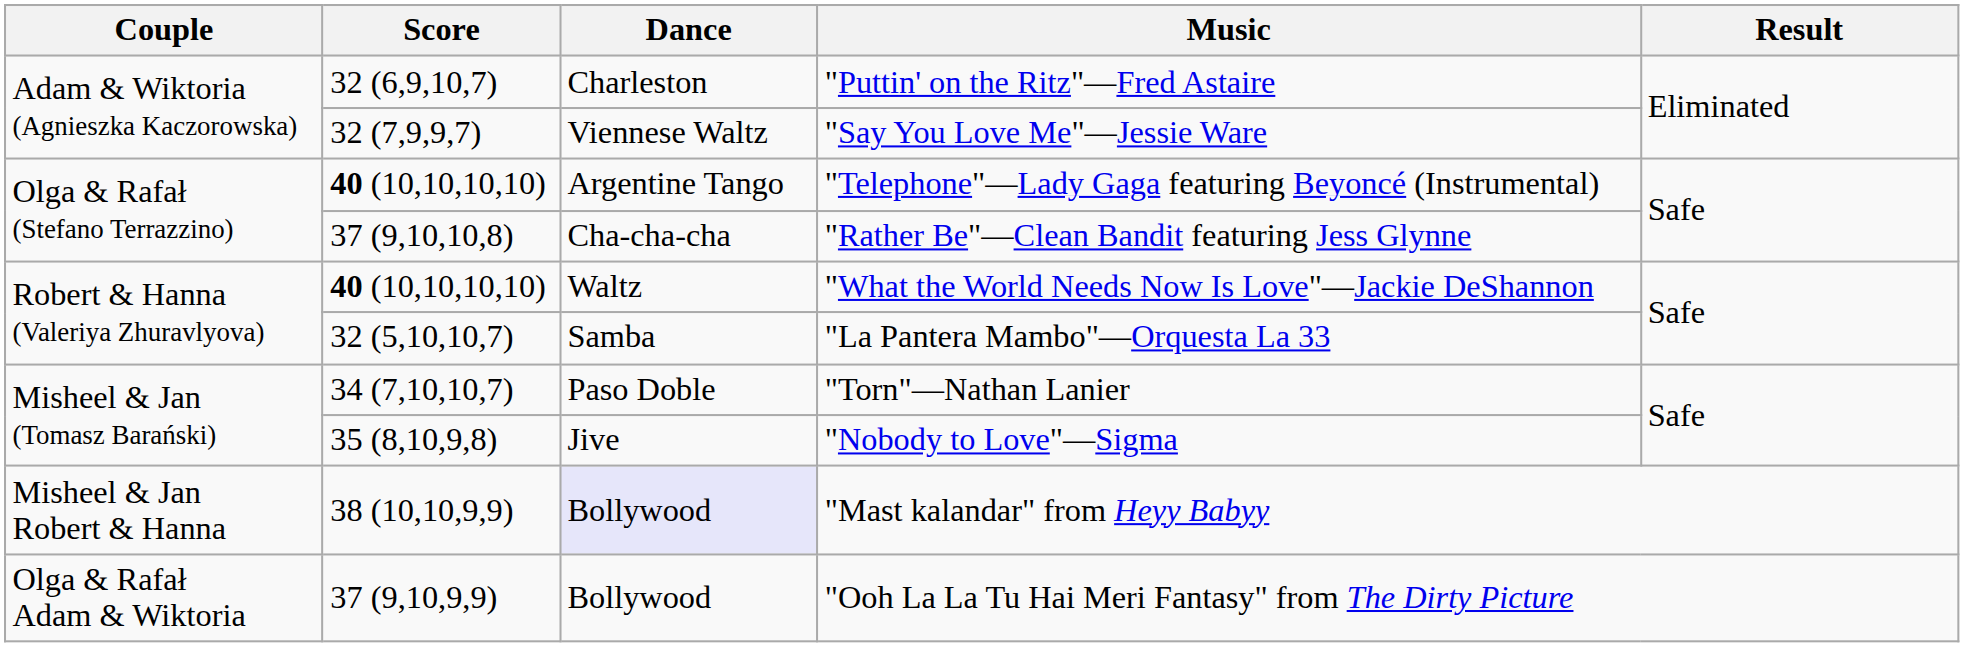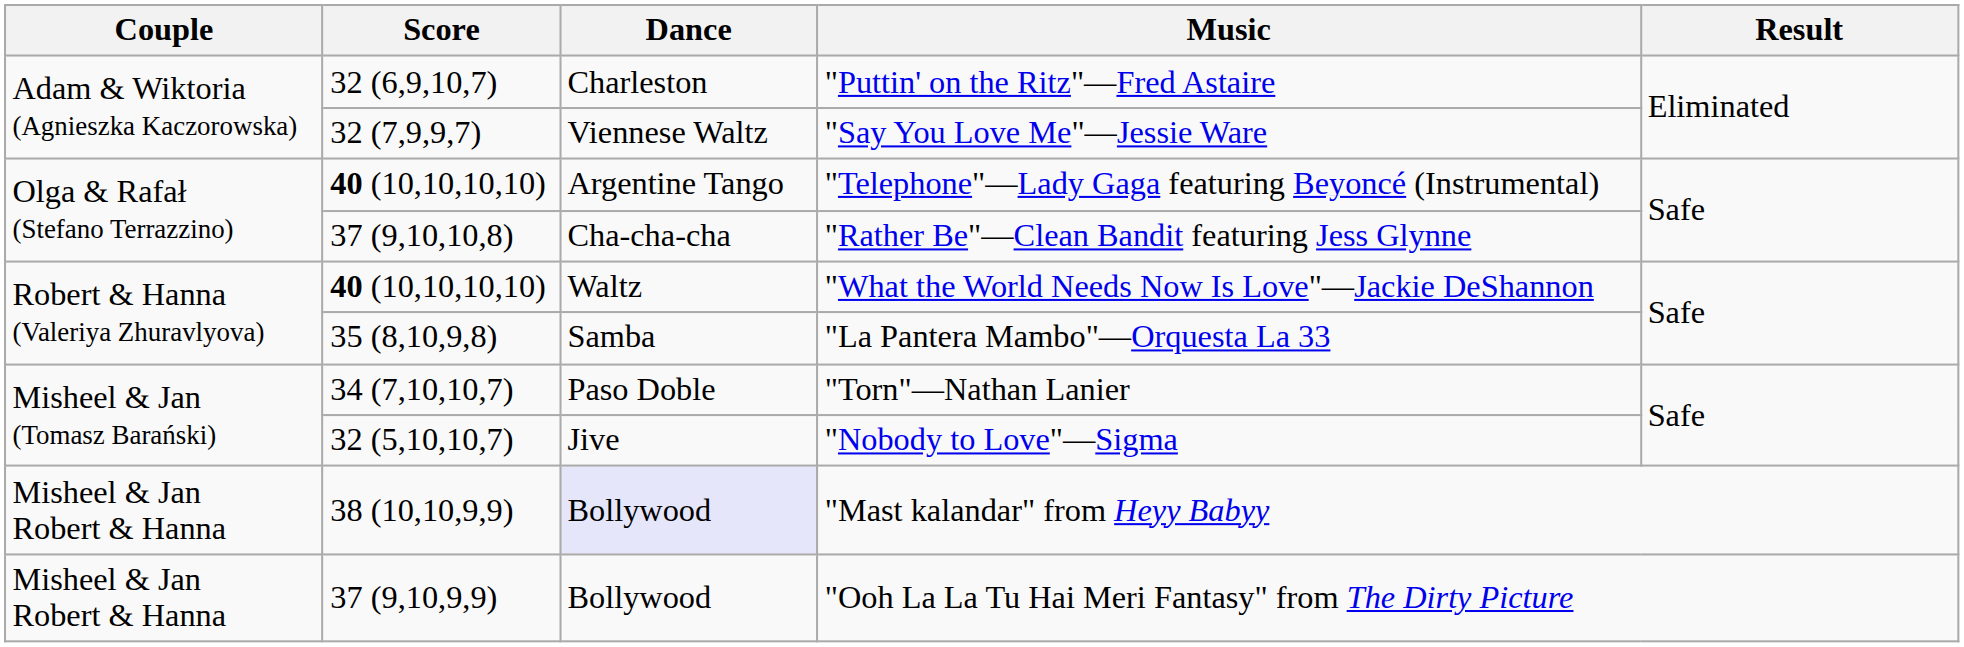"La Pantera Mambo"—Orquesta La 33 | Score: 32 (5,10,10,7) -> 35 (8,10,9,8)
"Nobody to Love"—Sigma | Score: 35 (8,10,9,8) -> 32 (5,10,10,7)
"Ooh La La Tu Hai Meri Fantasy" from The Dirty Picture | Couple: Olga & Rafał Adam & Wiktoria -> Misheel & Jan Robert & Hanna
